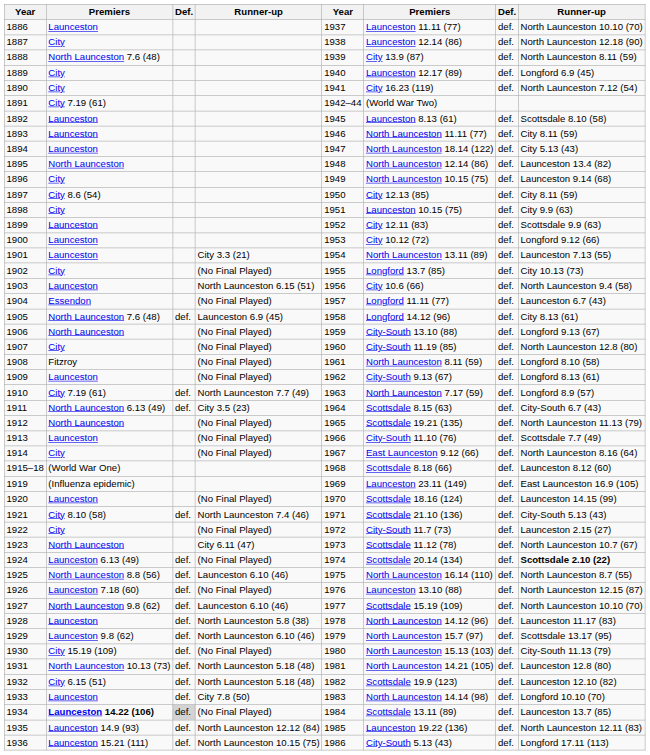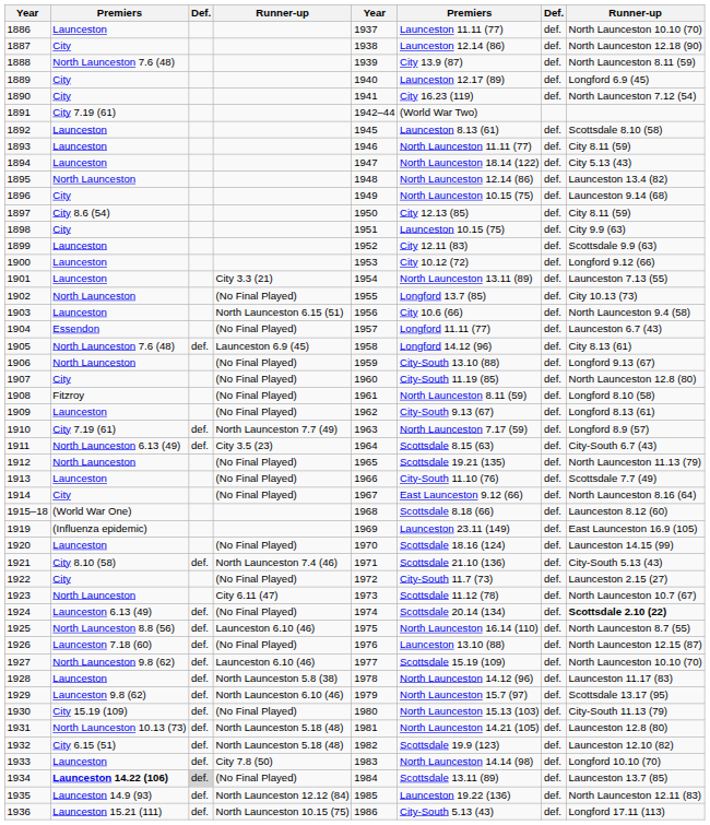1902 | column 2: City -> North Launceston
